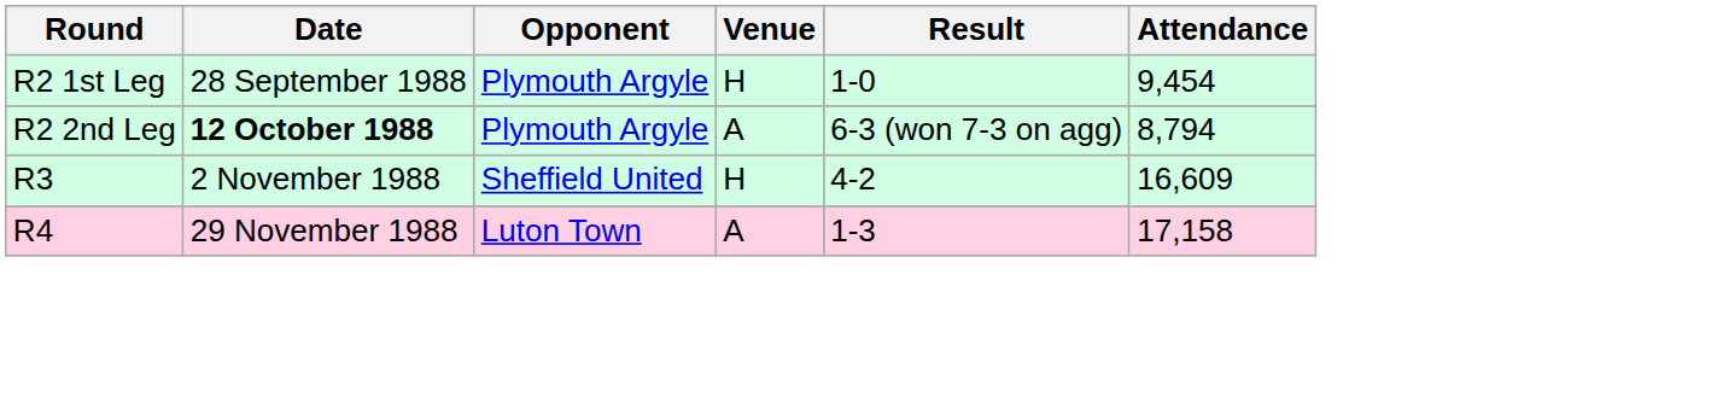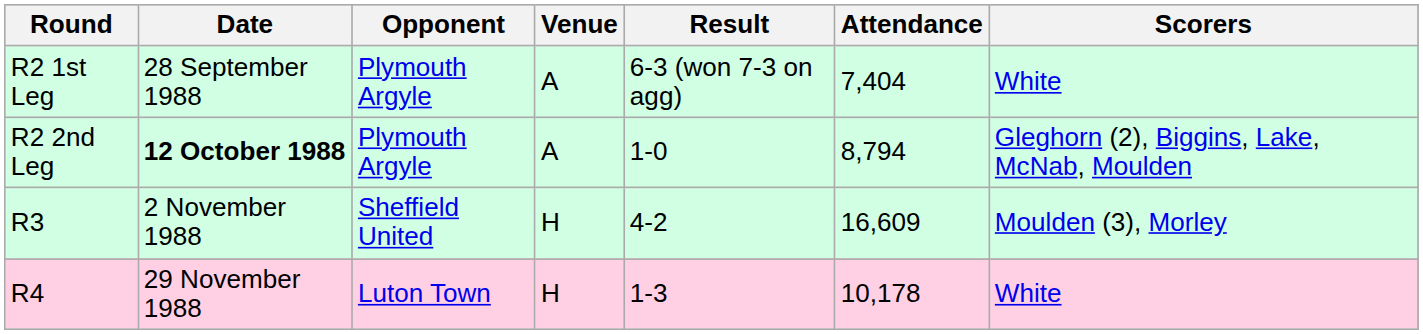+ column: Scorers | White | Gleghorn (2), Biggins, Lake, McNab, Moulden | Moulden (3), Morley | White
R2 1st Leg | Venue: H -> A
R2 1st Leg | Result: 1-0 -> 6-3 (won 7-3 on agg)
R2 1st Leg | Attendance: 9,454 -> 7,404
R2 2nd Leg | Result: 6-3 (won 7-3 on agg) -> 1-0
R4 | Venue: A -> H
R4 | Attendance: 17,158 -> 10,178
